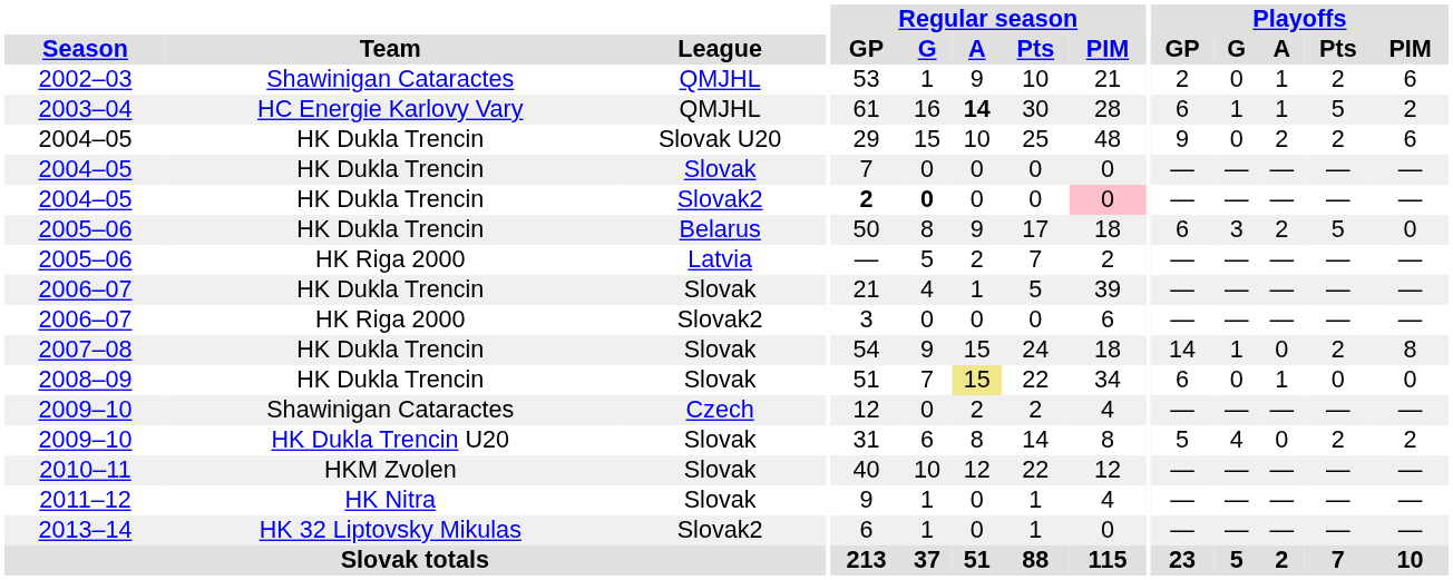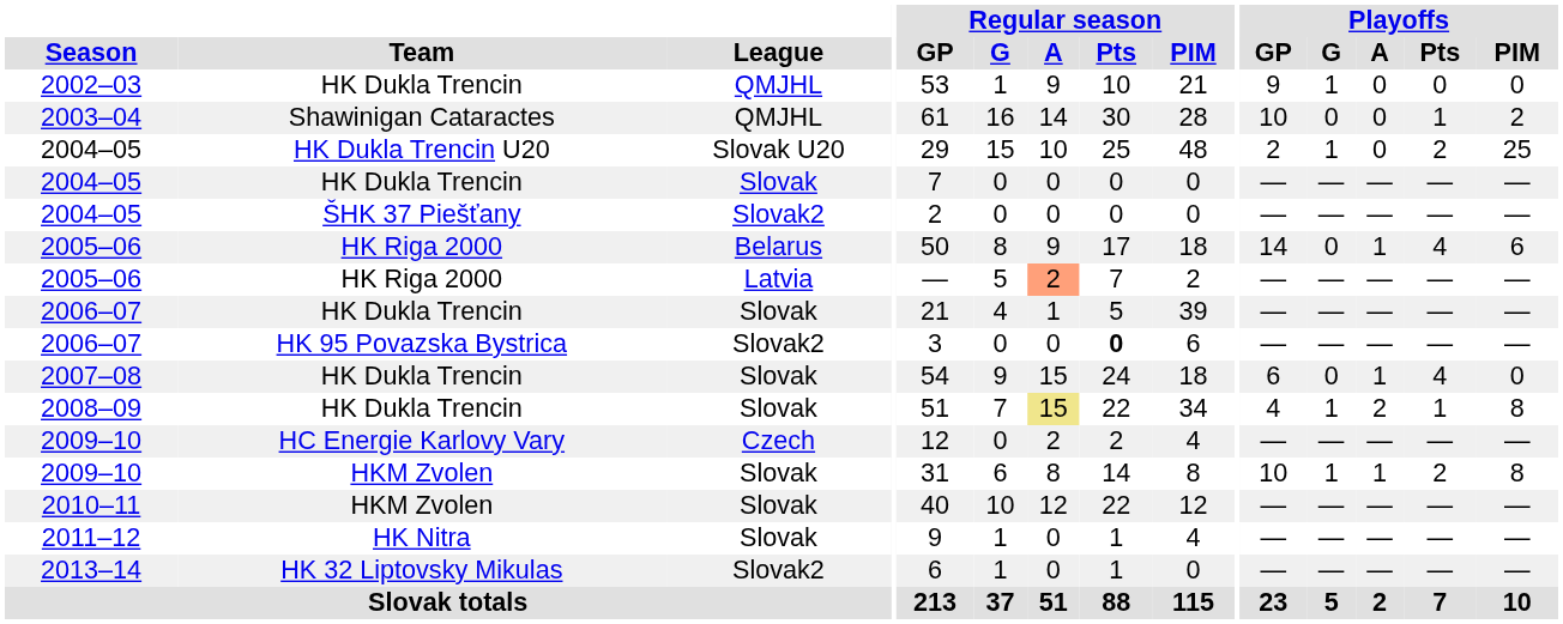2002–03 | Team: Shawinigan Cataractes -> HK Dukla Trencin
2002–03 | Playoffs / GP: 2 -> 9
2002–03 | Playoffs / G: 0 -> 1
2002–03 | Playoffs / A: 1 -> 0
2002–03 | Playoffs / Pts: 2 -> 0
2002–03 | Playoffs / PIM: 6 -> 0
2003–04 | Team: HC Energie Karlovy Vary -> Shawinigan Cataractes
2003–04 | Regular season / A: bold -> normal
2003–04 | Playoffs / GP: 6 -> 10
2003–04 | Playoffs / G: 1 -> 0
2003–04 | Playoffs / A: 1 -> 0
2003–04 | Playoffs / Pts: 5 -> 1
2004–05 / Slovak U20 | Team: HK Dukla Trencin -> HK Dukla Trencin U20
2004–05 / Slovak U20 | Playoffs / GP: 9 -> 2
2004–05 / Slovak U20 | Playoffs / G: 0 -> 1
2004–05 / Slovak U20 | Playoffs / A: 2 -> 0
2004–05 / Slovak U20 | Playoffs / PIM: 6 -> 25
2004–05 / Slovak2 | Team: HK Dukla Trencin -> ŠHK 37 Piešťany
2004–05 / Slovak2 | Regular season / GP: bold -> normal
2004–05 / Slovak2 | Regular season / G: bold -> normal
2004–05 / Slovak2 | Regular season / PIM: pink background -> no background
2005–06 / Belarus | Team: HK Dukla Trencin -> HK Riga 2000
2005–06 / Belarus | Playoffs / GP: 6 -> 14
2005–06 / Belarus | Playoffs / G: 3 -> 0
2005–06 / Belarus | Playoffs / A: 2 -> 1
2005–06 / Belarus | Playoffs / Pts: 5 -> 4
2005–06 / Belarus | Playoffs / PIM: 0 -> 6
2005–06 / Latvia | Regular season / A: no background -> lightsalmon background
2006–07 / Slovak2 | Team: HK Riga 2000 -> HK 95 Povazska Bystrica
2006–07 / Slovak2 | Regular season / Pts: normal -> bold
2007–08 | Playoffs / GP: 14 -> 6
2007–08 | Playoffs / G: 1 -> 0
2007–08 | Playoffs / A: 0 -> 1
2007–08 | Playoffs / Pts: 2 -> 4
2007–08 | Playoffs / PIM: 8 -> 0
2008–09 | Playoffs / GP: 6 -> 4
2008–09 | Playoffs / G: 0 -> 1
2008–09 | Playoffs / A: 1 -> 2
2008–09 | Playoffs / Pts: 0 -> 1
2008–09 | Playoffs / PIM: 0 -> 8
2009–10 / Czech | Team: Shawinigan Cataractes -> HC Energie Karlovy Vary
2009–10 / Slovak | Team: HK Dukla Trencin U20 -> HKM Zvolen
2009–10 / Slovak | Playoffs / GP: 5 -> 10
2009–10 / Slovak | Playoffs / G: 4 -> 1
2009–10 / Slovak | Playoffs / A: 0 -> 1
2009–10 / Slovak | Playoffs / PIM: 2 -> 8
